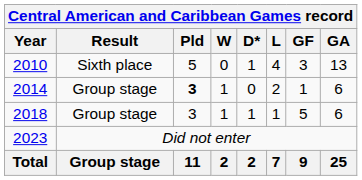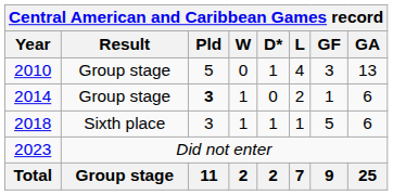2010 | Central American and Caribbean Games record / Result: Sixth place -> Group stage
2018 | Central American and Caribbean Games record / Result: Group stage -> Sixth place
